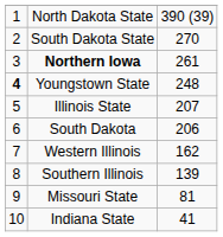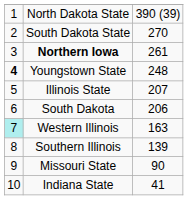Western Illinois | column 1: no background -> paleturquoise background
Western Illinois | column 3: 162 -> 163
Missouri State | column 3: 81 -> 90
